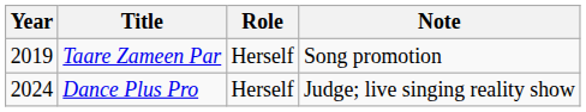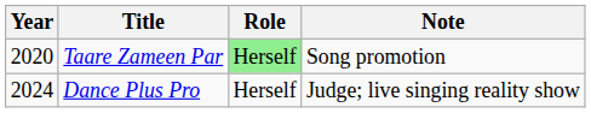Taare Zameen Par | Year: 2019 -> 2020
Taare Zameen Par | Role: no background -> lightgreen background
